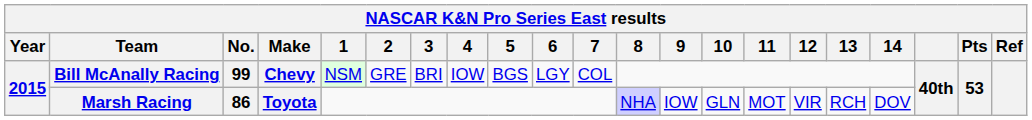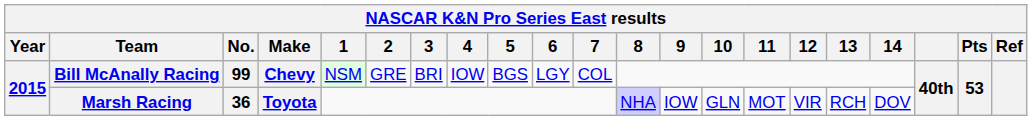Marsh Racing | No.: 86 -> 36
